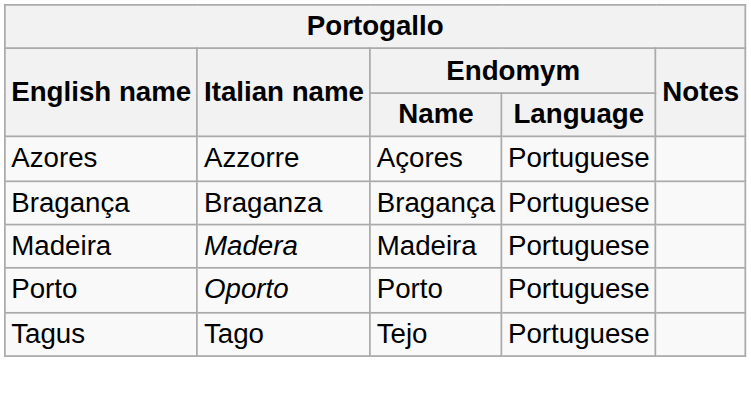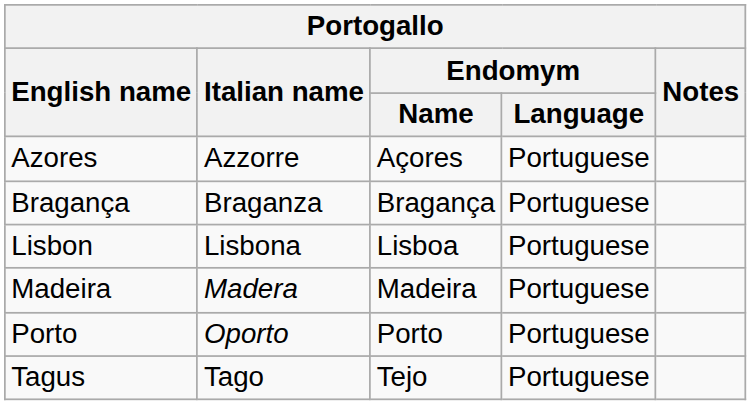+ row: Lisbon | Lisbona | Lisboa | Portuguese
